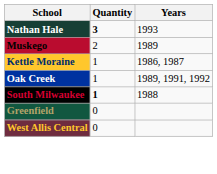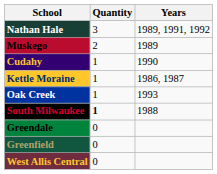Nathan Hale | Quantity: bold -> normal
Nathan Hale | Years: 1993 -> 1989, 1991, 1992
+ row: Cudahy | 1 | 1990
Oak Creek | Years: 1989, 1991, 1992 -> 1993
+ row: Greendale | 0
